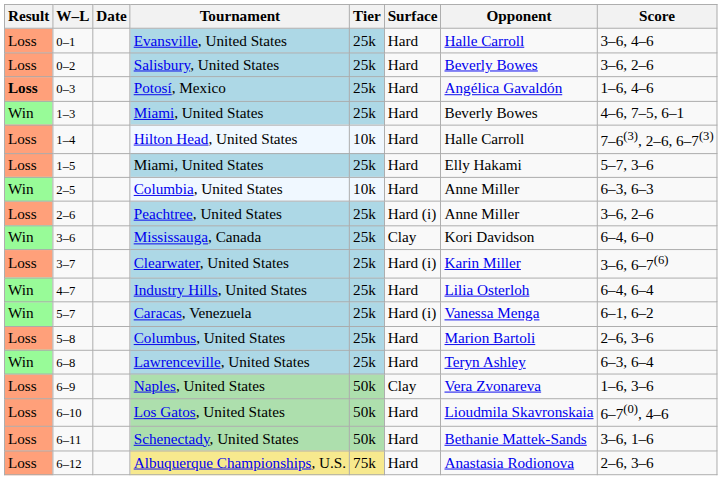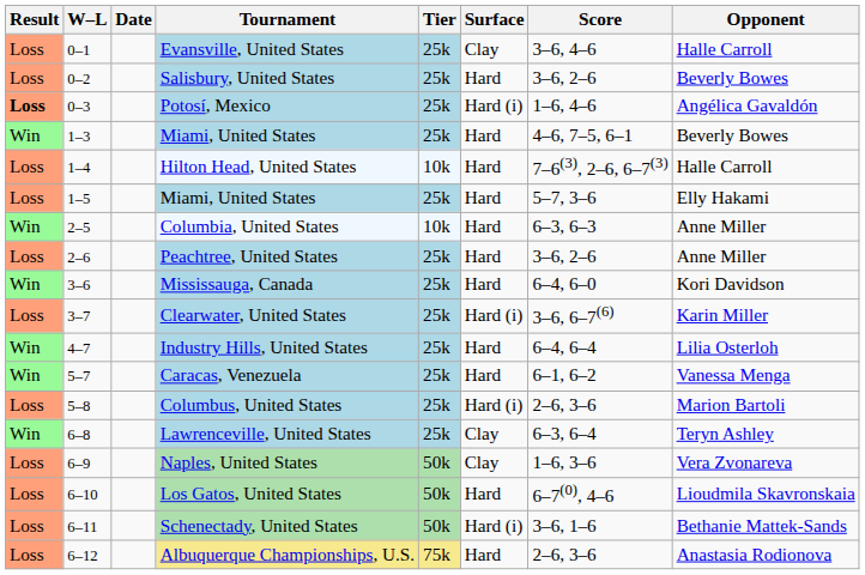columns swapped: Opponent <-> Score
Evansville, United States | Surface: Hard -> Clay
Potosí, Mexico | Surface: Hard -> Hard (i)
Peachtree, United States | Surface: Hard (i) -> Hard
Mississauga, Canada | Surface: Clay -> Hard
Caracas, Venezuela | Surface: Hard (i) -> Hard
Columbus, United States | Surface: Hard -> Hard (i)
Lawrenceville, United States | Surface: Hard -> Clay
Schenectady, United States | Surface: Hard -> Hard (i)
